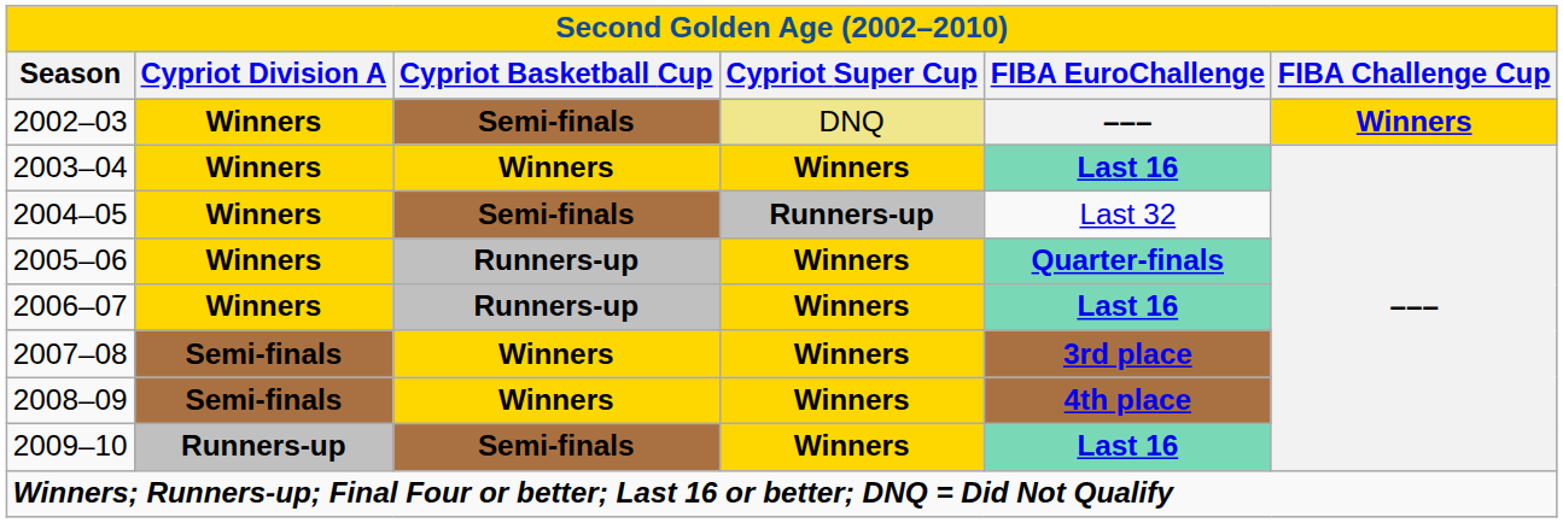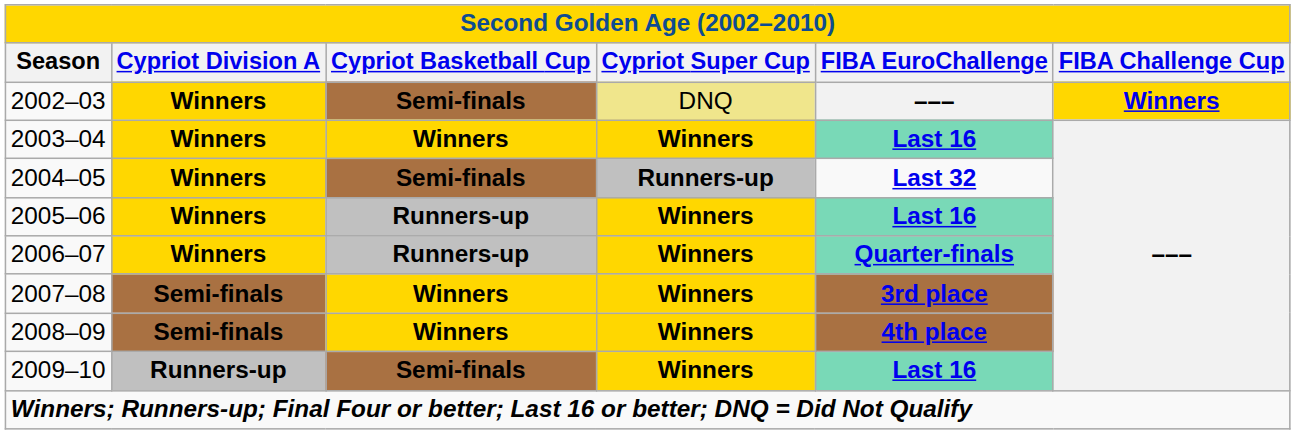2004–05 | FIBA EuroChallenge: normal -> bold
2005–06 | FIBA EuroChallenge: Quarter-finals -> Last 16
2006–07 | FIBA EuroChallenge: Last 16 -> Quarter-finals
